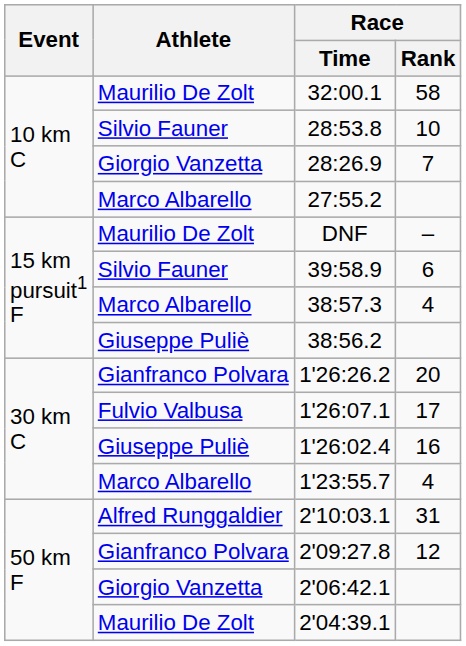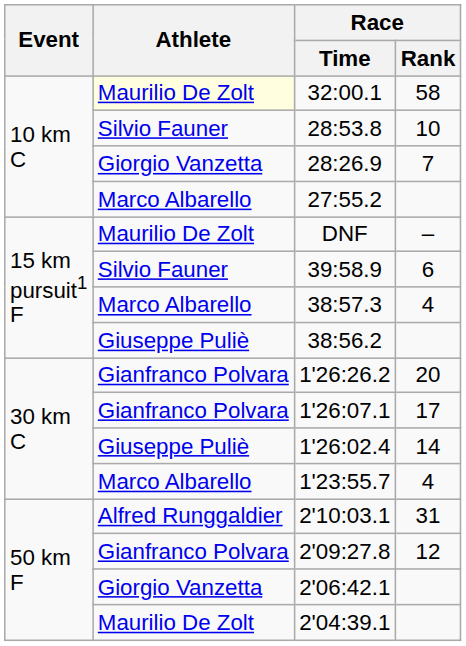32:00.1 | Athlete: no background -> lightyellow background
1'26:07.1 | Athlete: Fulvio Valbusa -> Gianfranco Polvara
1'26:02.4 | Race / Rank: 16 -> 14
